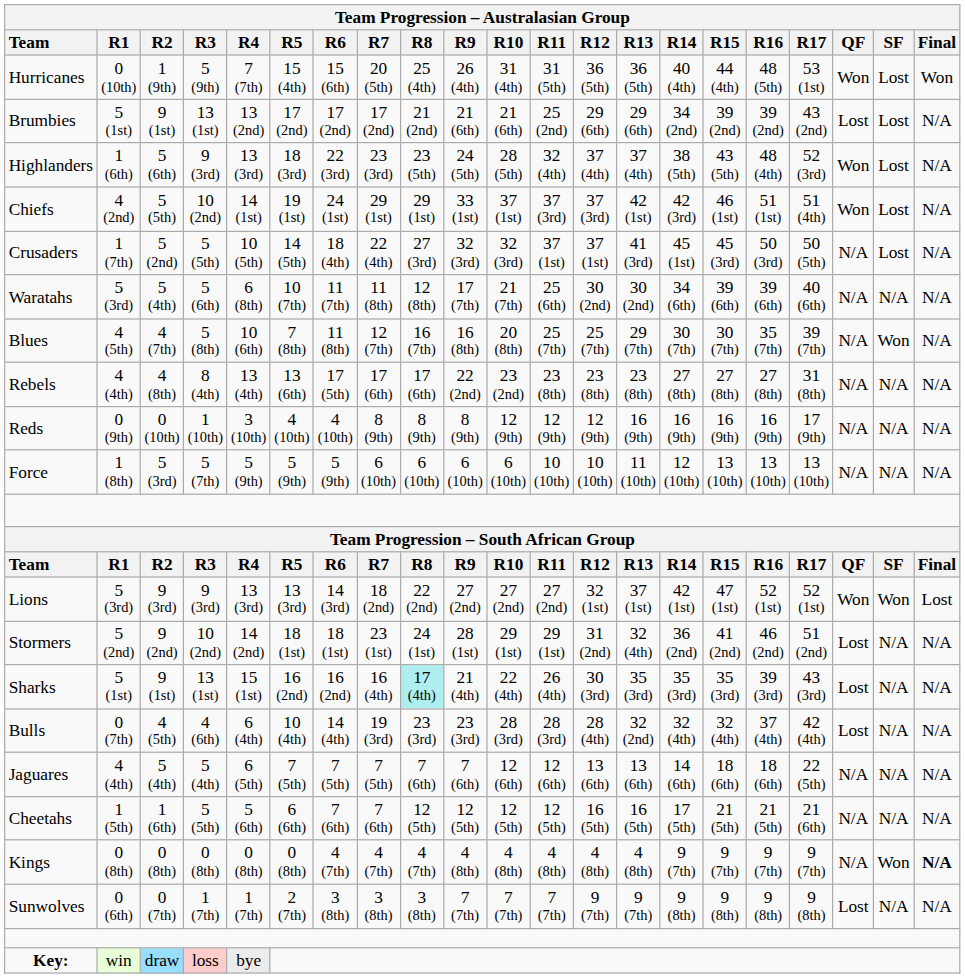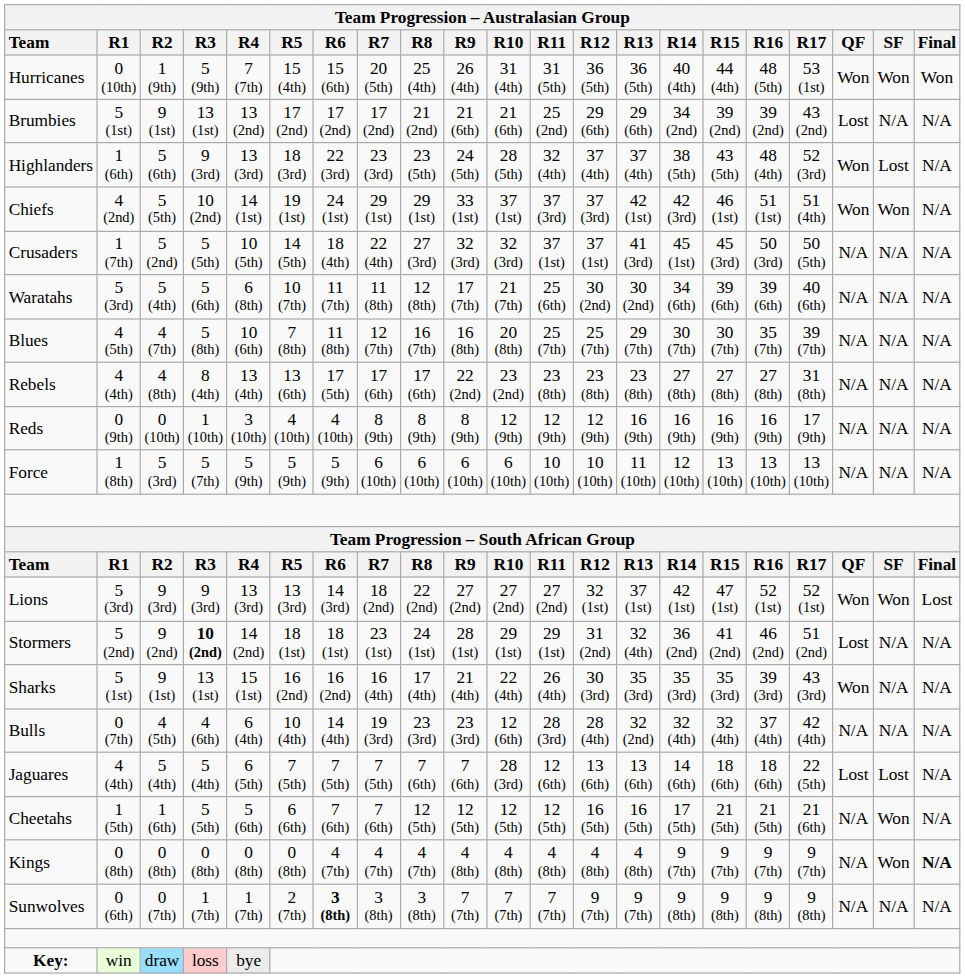Hurricanes | Team Progression – Australasian Group / SF: Lost -> Won
Brumbies | Team Progression – Australasian Group / SF: Lost -> N/A
Chiefs | Team Progression – Australasian Group / SF: Lost -> Won
Crusaders | Team Progression – Australasian Group / SF: Lost -> N/A
Blues | Team Progression – Australasian Group / SF: Won -> N/A
Stormers | Team Progression – Australasian Group / R3: normal -> bold
Sharks | Team Progression – Australasian Group / R8: paleturquoise background -> no background
Sharks | Team Progression – Australasian Group / QF: Lost -> Won
Bulls | Team Progression – Australasian Group / R10: 28 (3rd) -> 12 (6th)
Bulls | Team Progression – Australasian Group / QF: Lost -> N/A
Jaguares | Team Progression – Australasian Group / R10: 12 (6th) -> 28 (3rd)
Jaguares | Team Progression – Australasian Group / QF: N/A -> Lost
Jaguares | Team Progression – Australasian Group / SF: N/A -> Lost
Cheetahs | Team Progression – Australasian Group / SF: N/A -> Won
Sunwolves | Team Progression – Australasian Group / R6: normal -> bold
Sunwolves | Team Progression – Australasian Group / QF: Lost -> N/A
